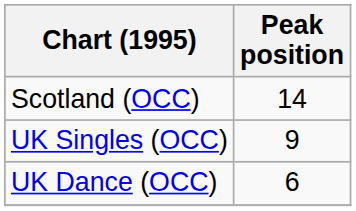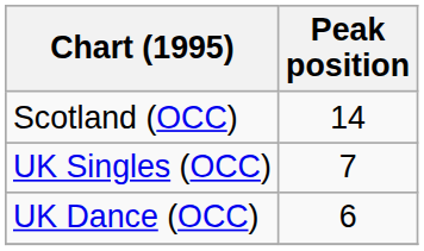UK Singles (OCC) | Peak position: 9 -> 7
